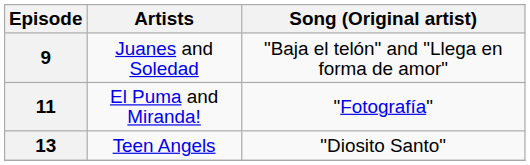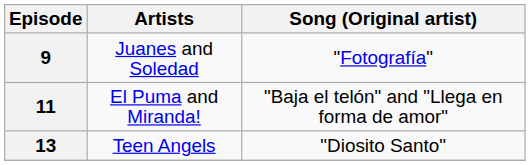9 | Song (Original artist): "Baja el telón" and "Llega en forma de amor" -> "Fotografía"
11 | Song (Original artist): "Fotografía" -> "Baja el telón" and "Llega en forma de amor"
